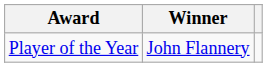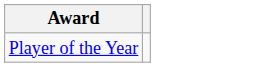- column: Winner | John Flannery
